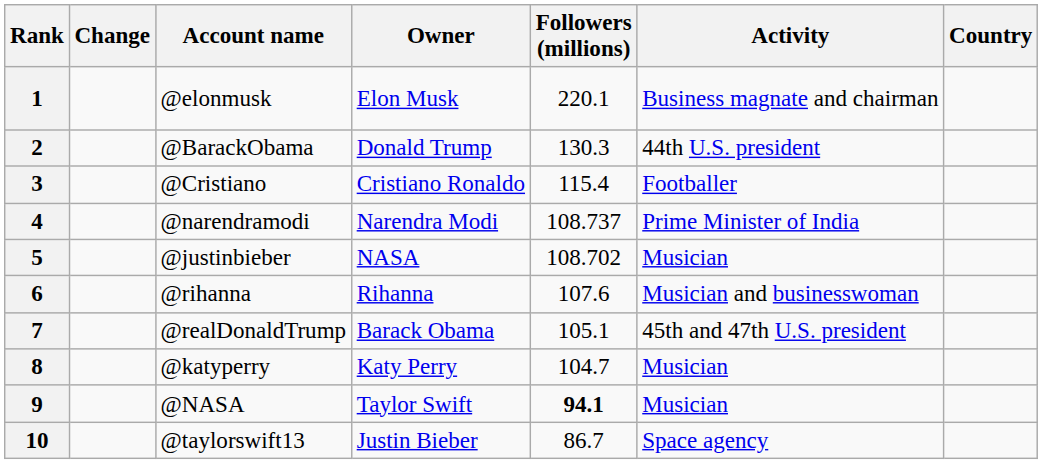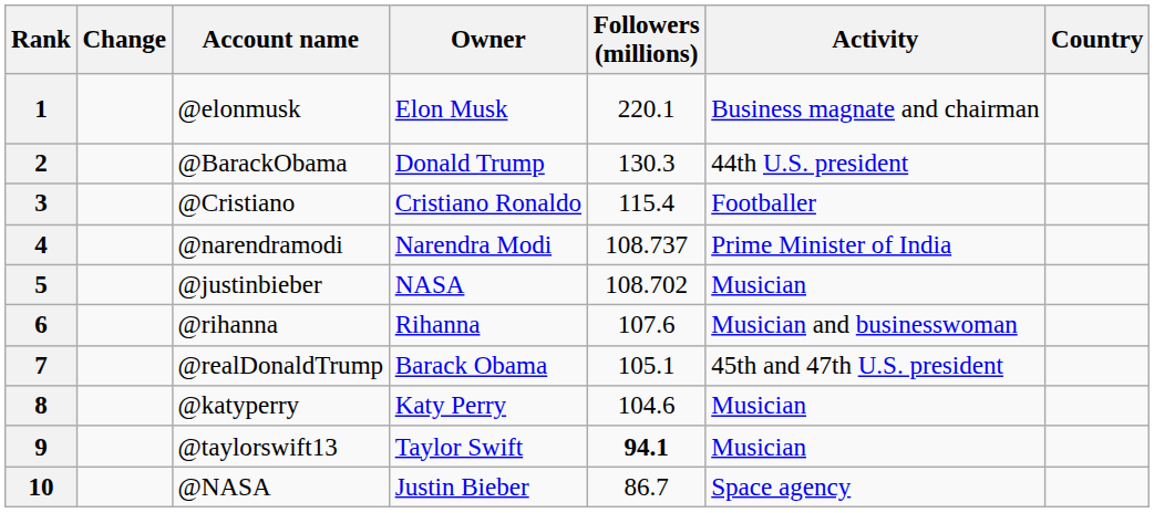8 | Followers (millions): 104.7 -> 104.6
9 | Account name: @NASA -> @taylorswift13
10 | Account name: @taylorswift13 -> @NASA
